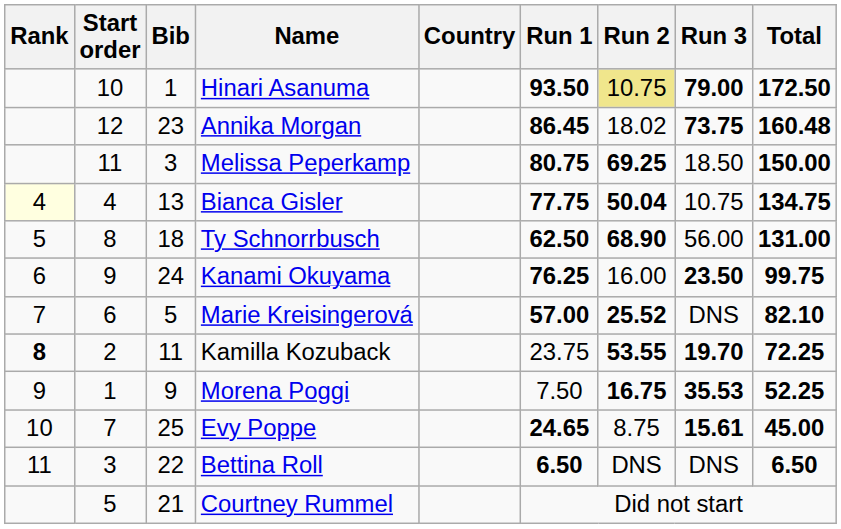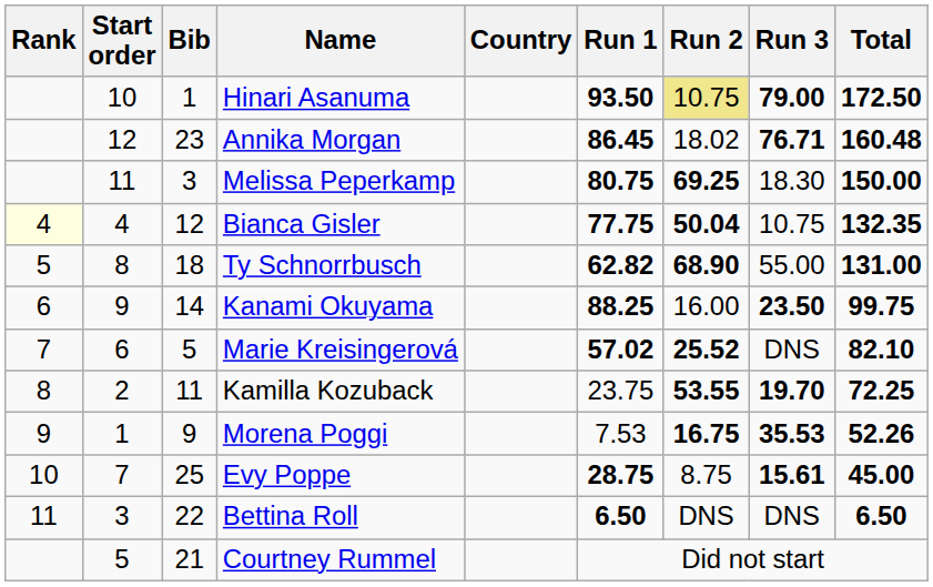Annika Morgan | Run 3: 73.75 -> 76.71
Melissa Peperkamp | Run 3: 18.50 -> 18.30
Bianca Gisler | Bib: 13 -> 12
Bianca Gisler | Total: 134.75 -> 132.35
Ty Schnorrbusch | Run 1: 62.50 -> 62.82
Ty Schnorrbusch | Run 3: 56.00 -> 55.00
Kanami Okuyama | Bib: 24 -> 14
Kanami Okuyama | Run 1: 76.25 -> 88.25
Marie Kreisingerová | Run 1: 57.00 -> 57.02
Kamilla Kozuback | Rank: bold -> normal
Morena Poggi | Run 1: 7.50 -> 7.53
Morena Poggi | Total: 52.25 -> 52.26
Evy Poppe | Run 1: 24.65 -> 28.75
